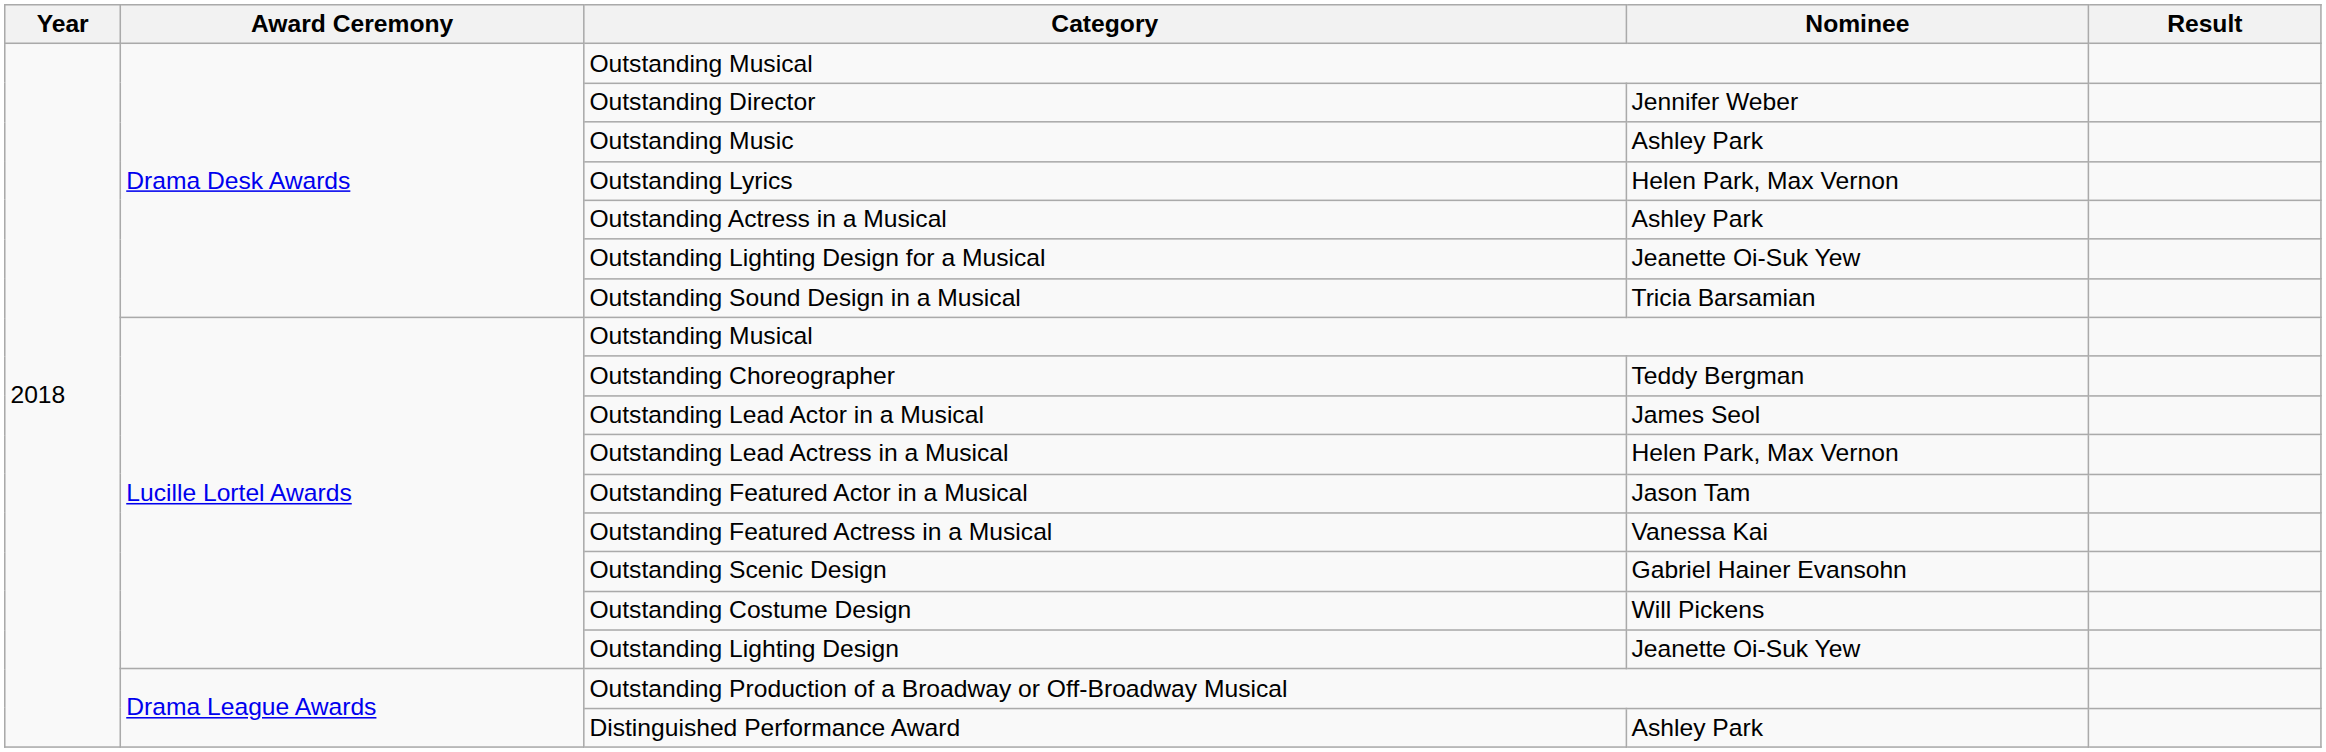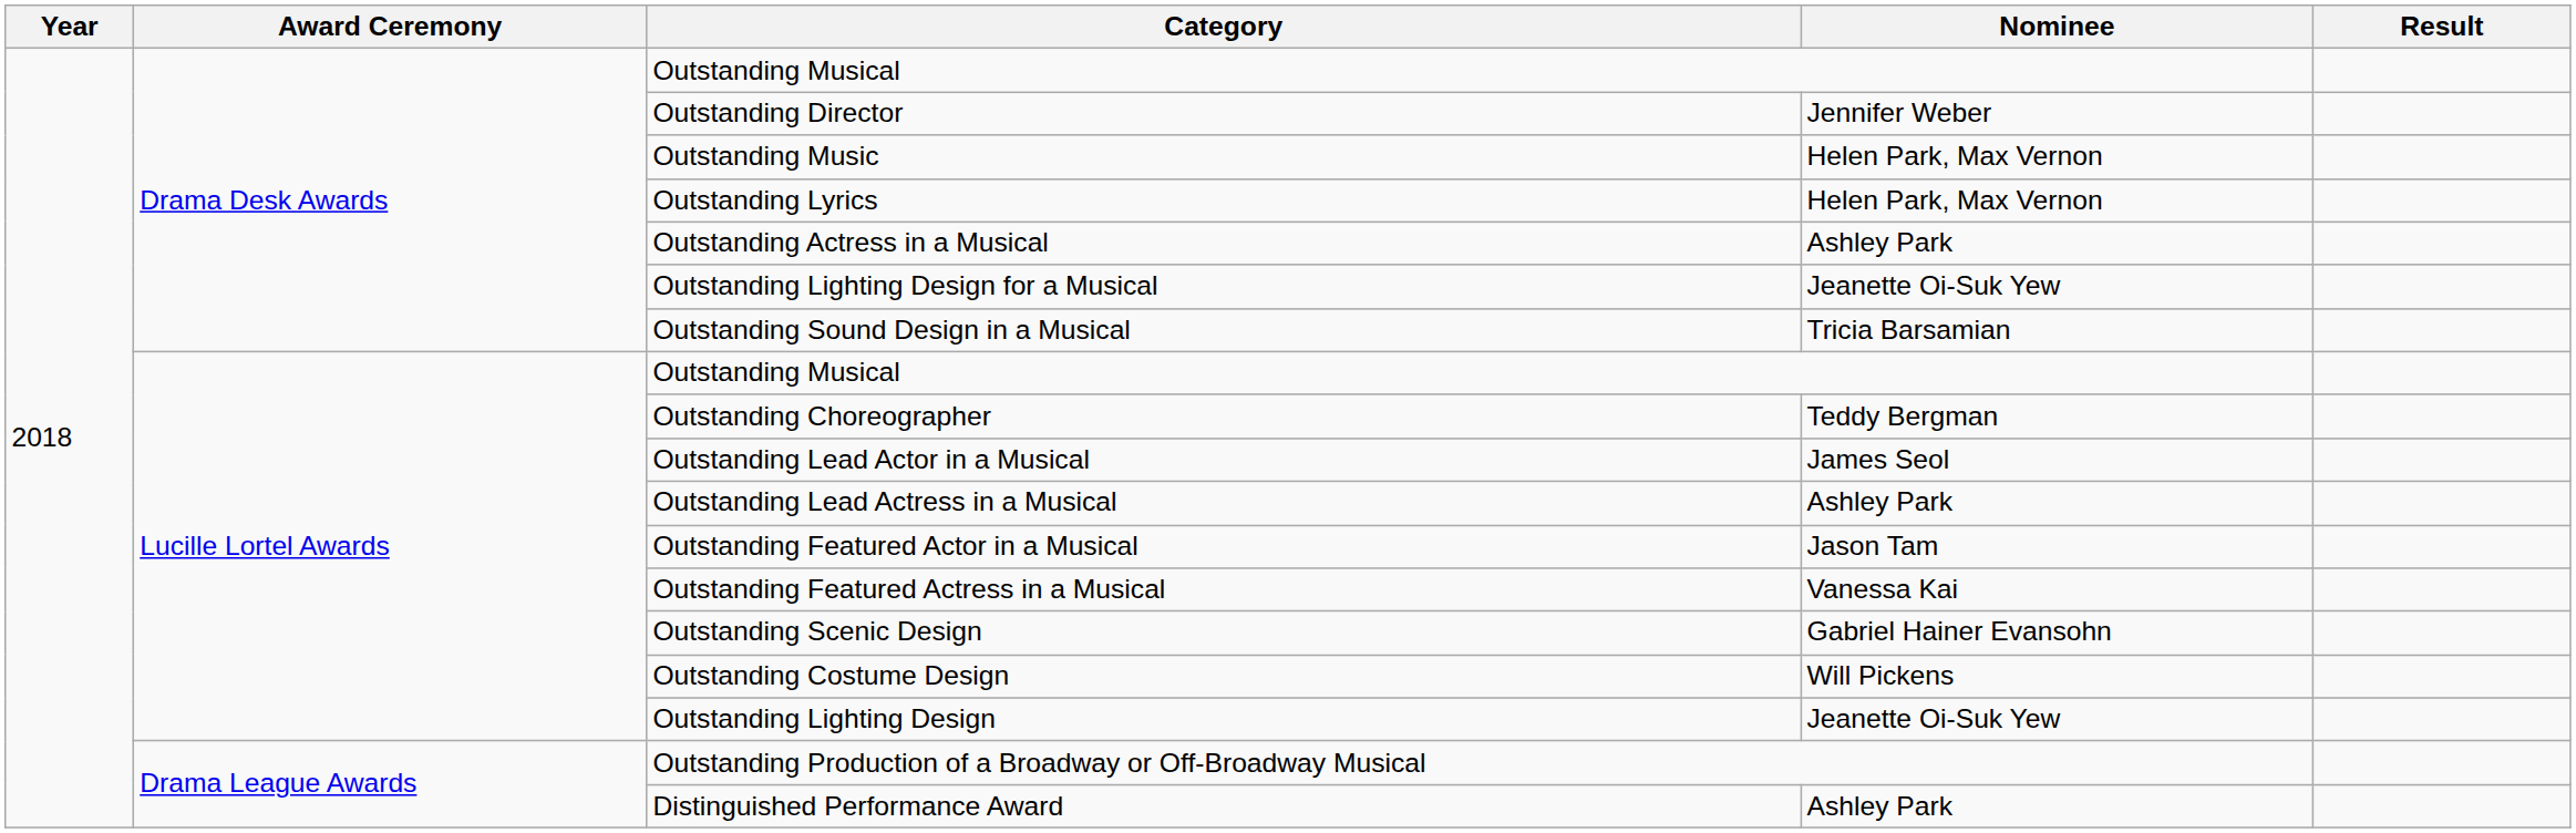Outstanding Music | Nominee: Ashley Park -> Helen Park, Max Vernon
Outstanding Lead Actress in a Musical | Nominee: Helen Park, Max Vernon -> Ashley Park
